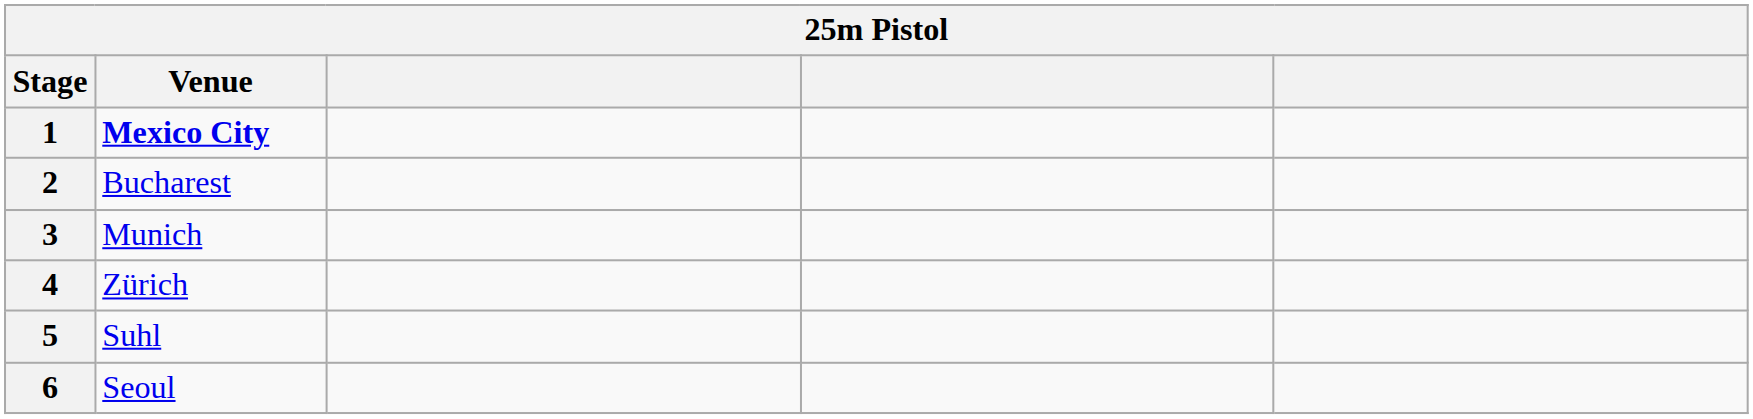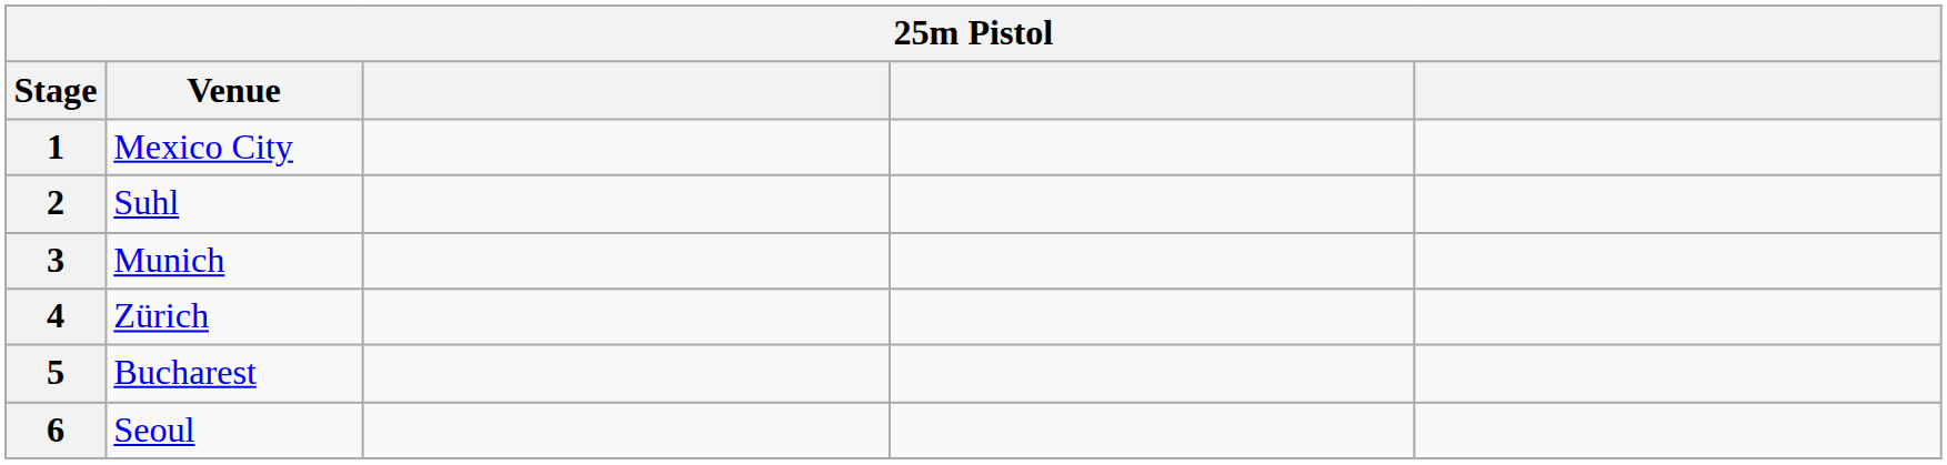1 | Venue: bold -> normal
2 | Venue: Bucharest -> Suhl
5 | Venue: Suhl -> Bucharest
